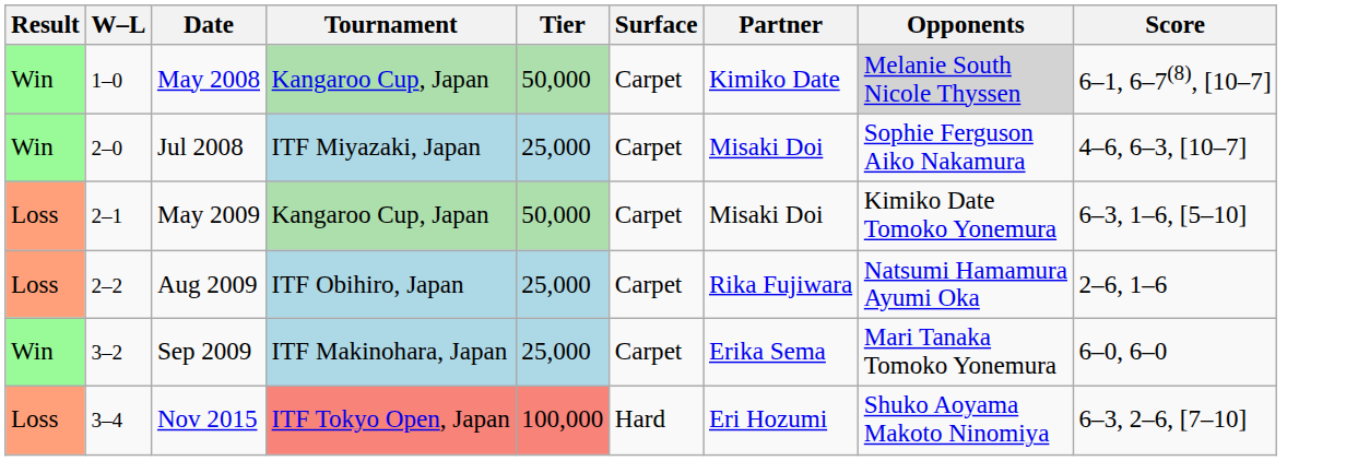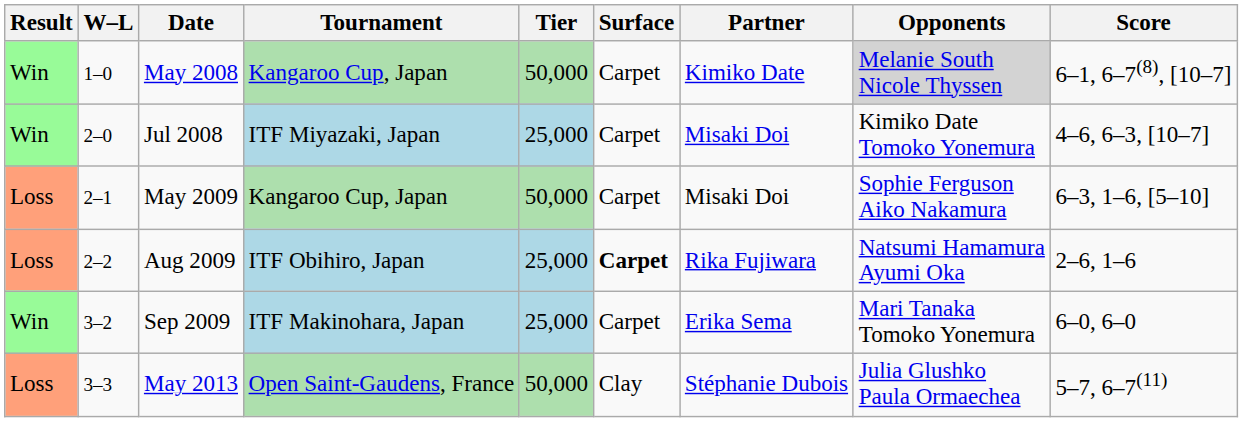Jul 2008 | Opponents: Sophie Ferguson Aiko Nakamura -> Kimiko Date Tomoko Yonemura
May 2009 | Opponents: Kimiko Date Tomoko Yonemura -> Sophie Ferguson Aiko Nakamura
Aug 2009 | Surface: normal -> bold
+ row: Loss | 3–3 | May 2013 | Open Saint-Gaudens, France | 50,000 | Clay | Stéphanie Dubois | Julia Glushko Paula Ormaechea | 5–7, 6–7(11)
- row: Loss | 3–4 | Nov 2015 | ITF Tokyo Open, Japan | 100,000 | Hard | Eri Hozumi | Shuko Aoyama Makoto Ninomiya | 6–3, 2–6, [7–10]
